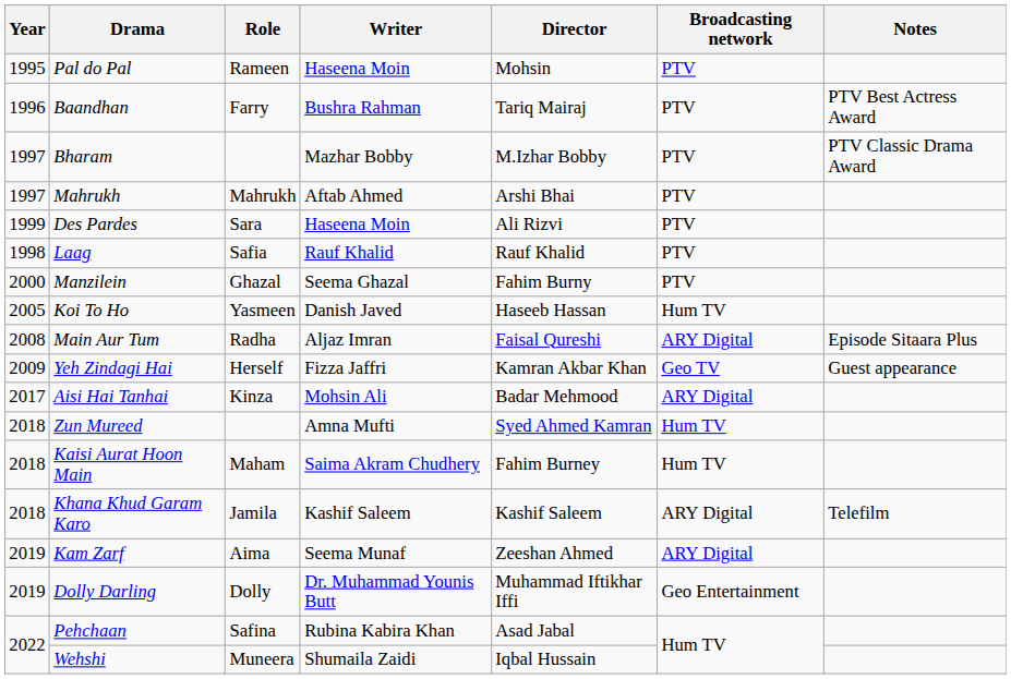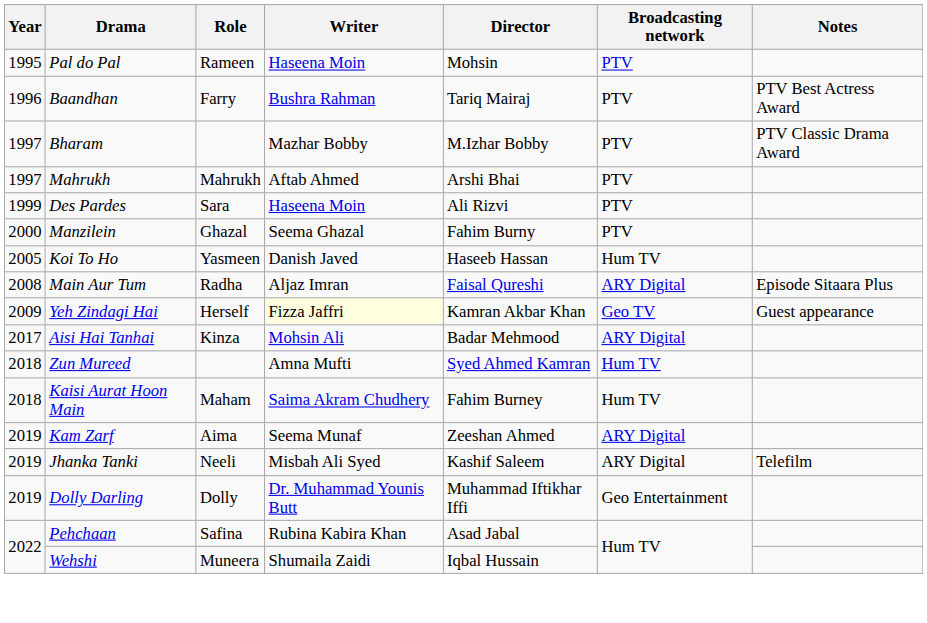- row: 1998 | Laag | Safia | Rauf Khalid | Rauf Khalid | PTV
Yeh Zindagi Hai | Writer: no background -> lightyellow background
- row: 2018 | Khana Khud Garam Karo | Jamila | Kashif Saleem | Kashif Saleem | ARY Digital | Telefilm
+ row: 2019 | Jhanka Tanki | Neeli | Misbah Ali Syed | Kashif Saleem | ARY Digital | Telefilm
